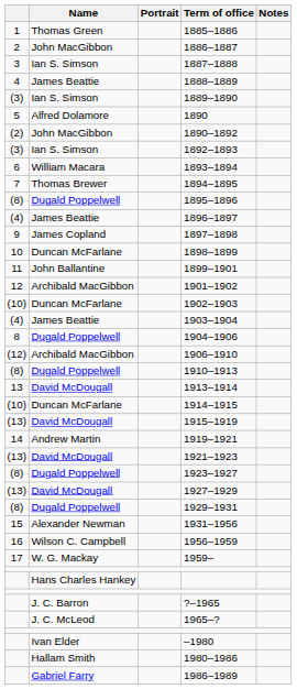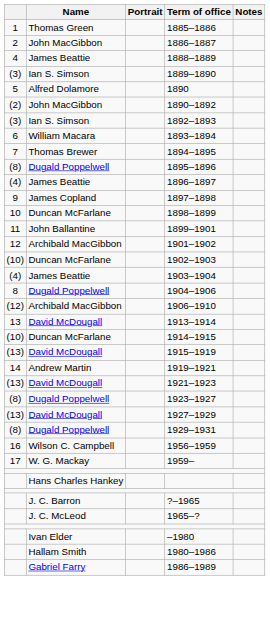- row: 3 | Ian S. Simson | 1887–1888
- row: (8) | Dugald Poppelwell | 1910–1913
- row: 15 | Alexander Newman | 1931–1956
